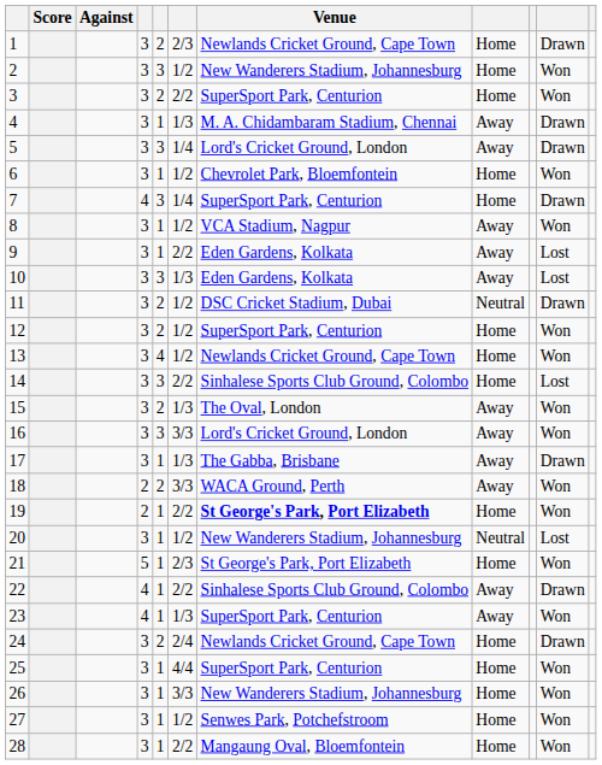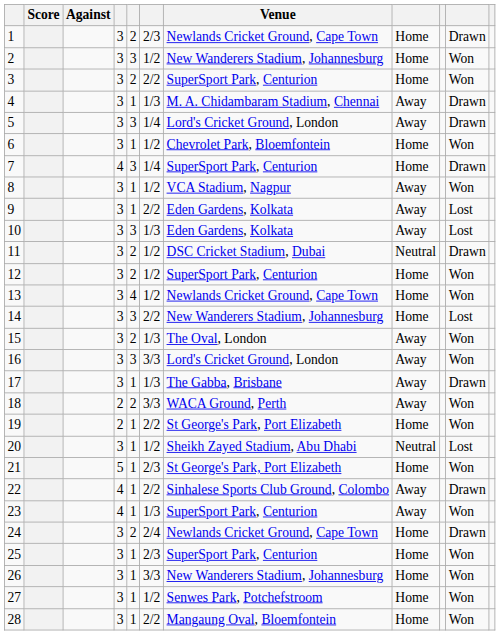14 | Venue: Sinhalese Sports Club Ground, Colombo -> New Wanderers Stadium, Johannesburg
19 | Venue: bold -> normal
20 | Venue: New Wanderers Stadium, Johannesburg -> Sheikh Zayed Stadium, Abu Dhabi
25 | column 6: 4/4 -> 2/3
